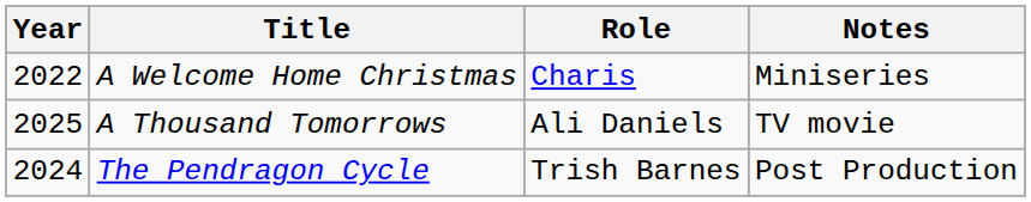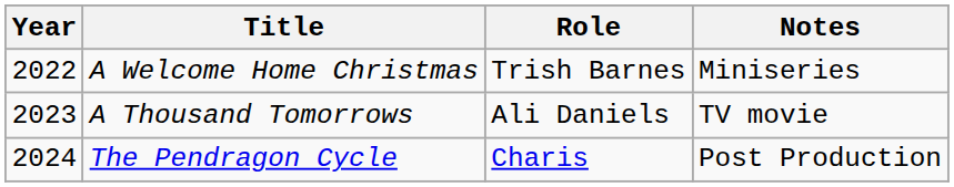A Welcome Home Christmas | Role: Charis -> Trish Barnes
A Thousand Tomorrows | Year: 2025 -> 2023
The Pendragon Cycle | Role: Trish Barnes -> Charis
